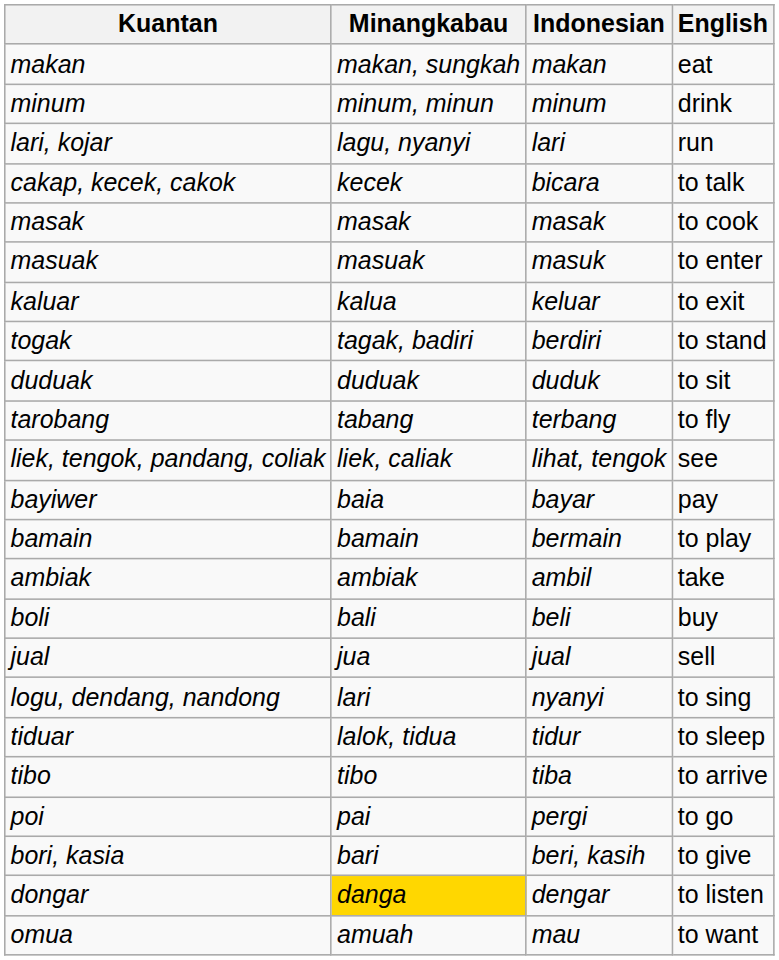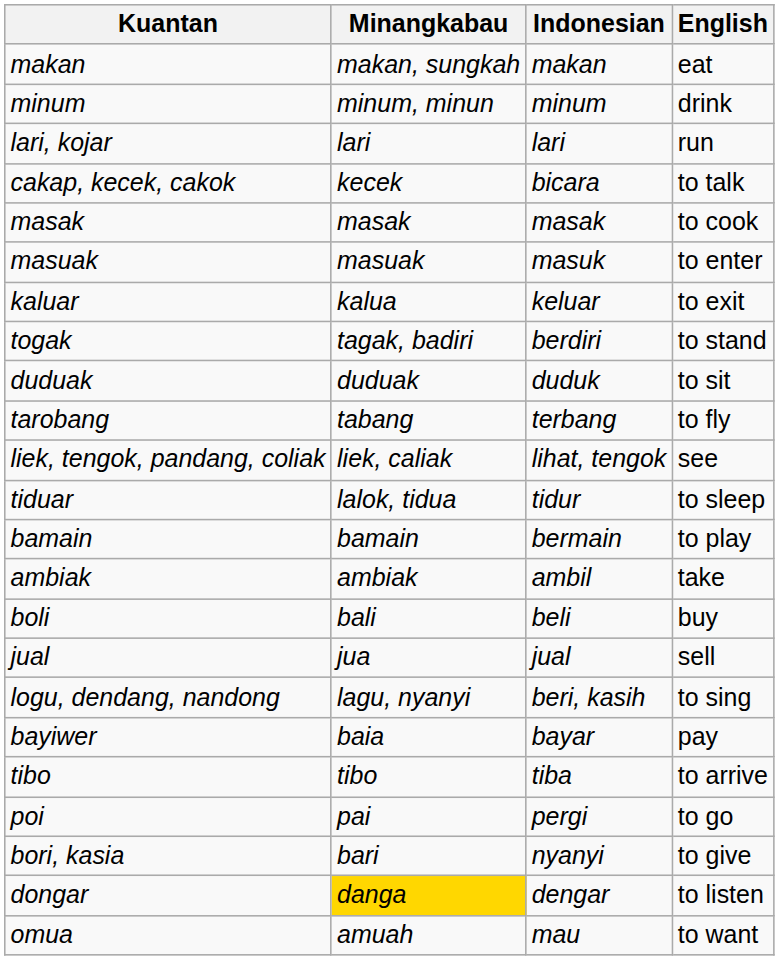lari, kojar | Minangkabau: lagu, nyanyi -> lari
rows swapped: bayiwer <-> tiduar
logu, dendang, nandong | Minangkabau: lari -> lagu, nyanyi
logu, dendang, nandong | Indonesian: nyanyi -> beri, kasih
bori, kasia | Indonesian: beri, kasih -> nyanyi
